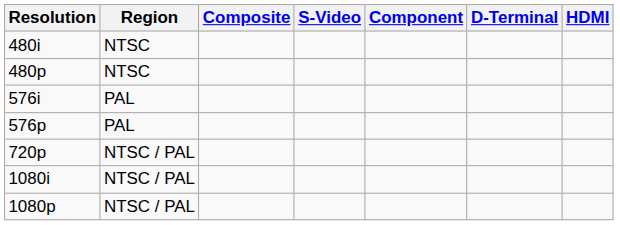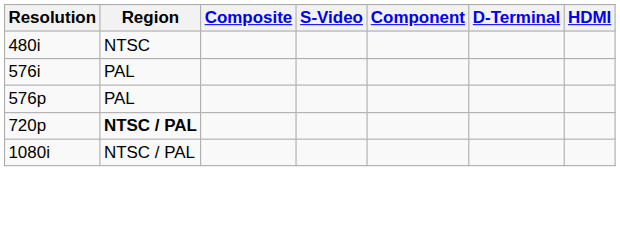- row: 480p | NTSC
720p | Region: normal -> bold
- row: 1080p | NTSC / PAL
